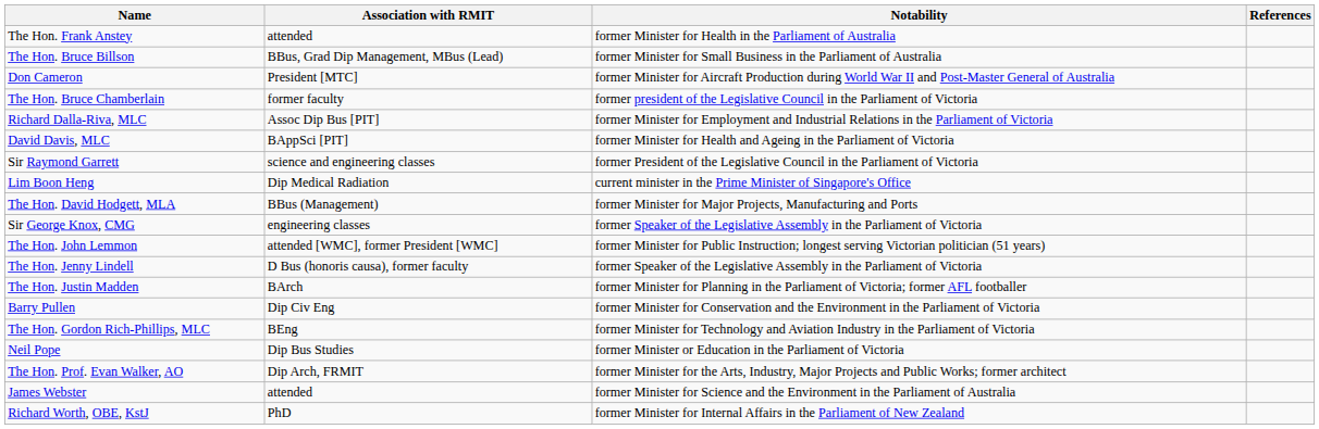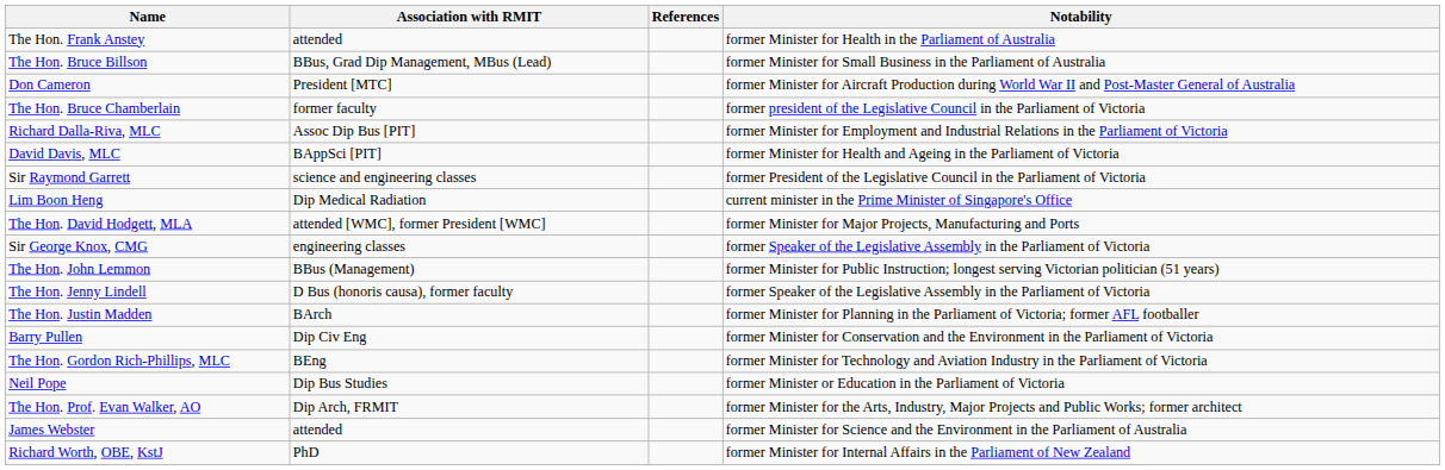columns swapped: Notability <-> References
The Hon. David Hodgett, MLA | Association with RMIT: BBus (Management) -> attended [WMC], former President [WMC]
The Hon. John Lemmon | Association with RMIT: attended [WMC], former President [WMC] -> BBus (Management)
